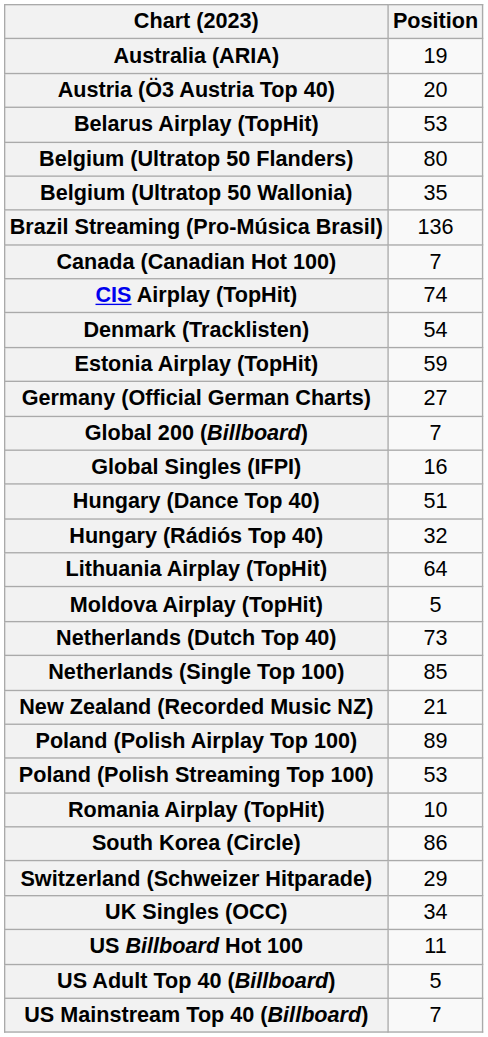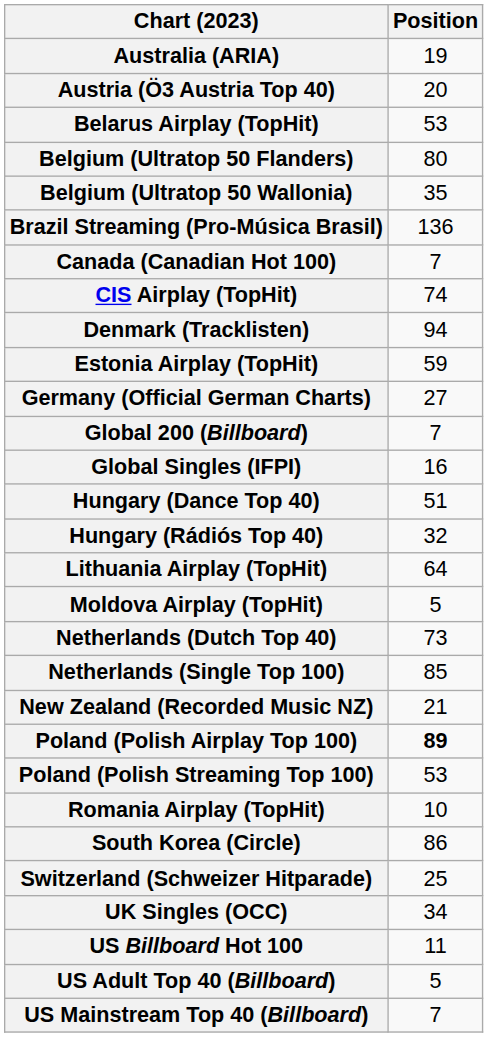Denmark (Tracklisten) | Position: 54 -> 94
Poland (Polish Airplay Top 100) | Position: normal -> bold
Switzerland (Schweizer Hitparade) | Position: 29 -> 25
